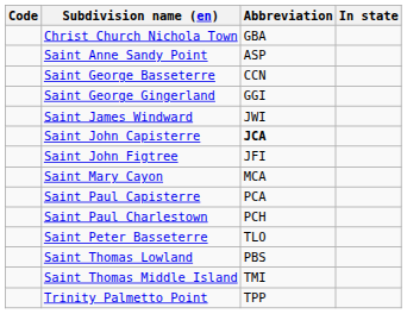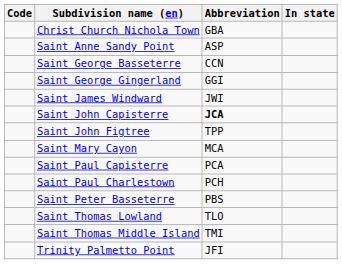Saint John Figtree | Abbreviation: JFI -> TPP
Saint Peter Basseterre | Abbreviation: TLO -> PBS
Saint Thomas Lowland | Abbreviation: PBS -> TLO
Trinity Palmetto Point | Abbreviation: TPP -> JFI
